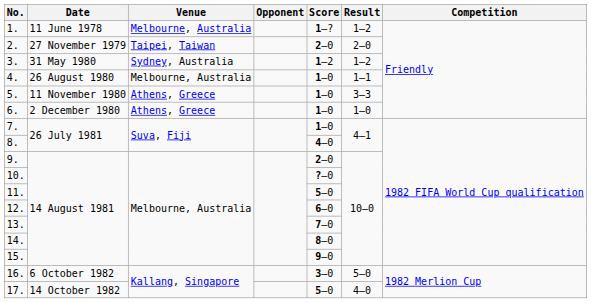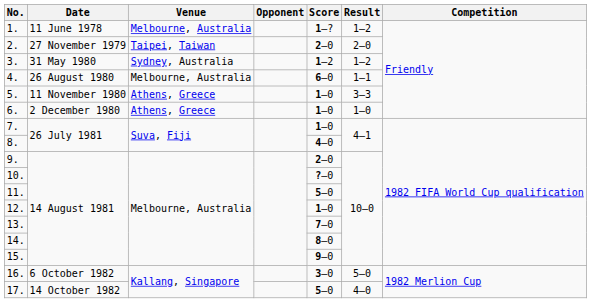4. | Score: 1–0 -> 6–0
12. | Score: 6–0 -> 1–0
